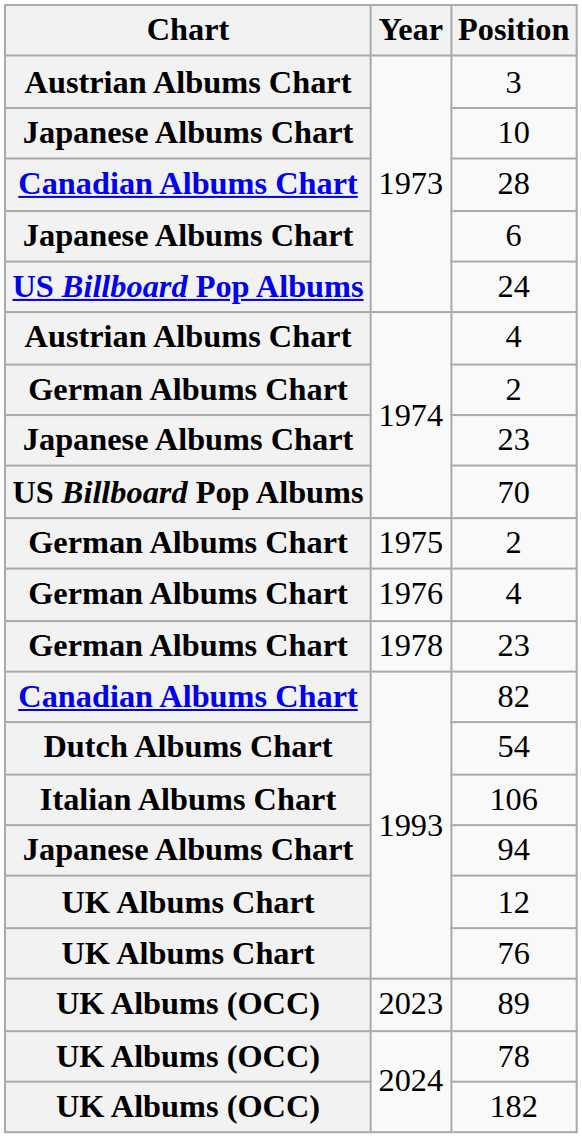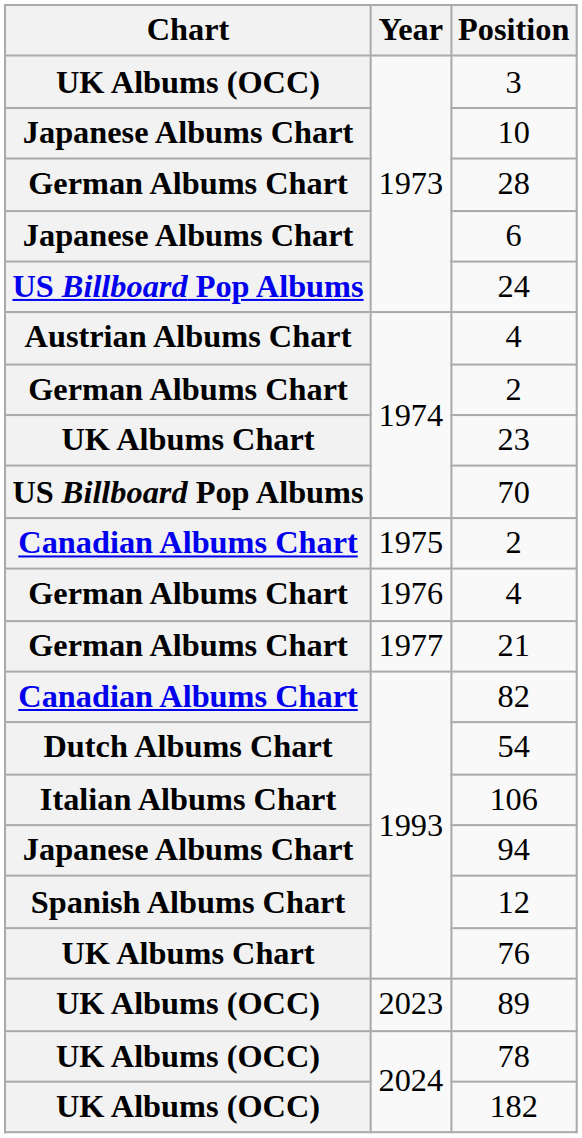3 | Chart: Austrian Albums Chart -> UK Albums (OCC)
28 | Chart: Canadian Albums Chart -> German Albums Chart
1974 / 23 | Chart: Japanese Albums Chart -> UK Albums Chart
1975 / 2 | Chart: German Albums Chart -> Canadian Albums Chart
+ row: German Albums Chart | 1977 | 21
- row: German Albums Chart | 1978 | 23
12 | Chart: UK Albums Chart -> Spanish Albums Chart
